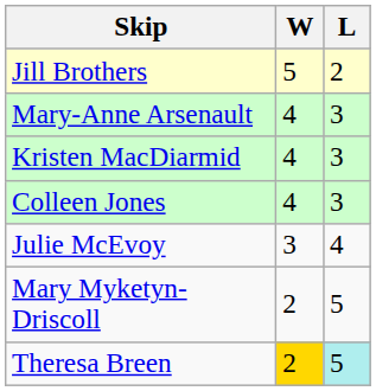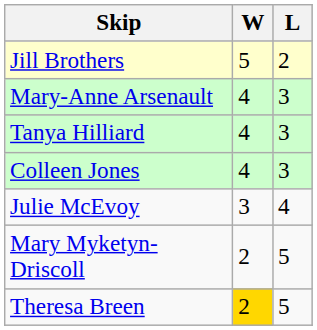- row: Kristen MacDiarmid | 4 | 3
+ row: Tanya Hilliard | 4 | 3
Theresa Breen | L: paleturquoise background -> no background
